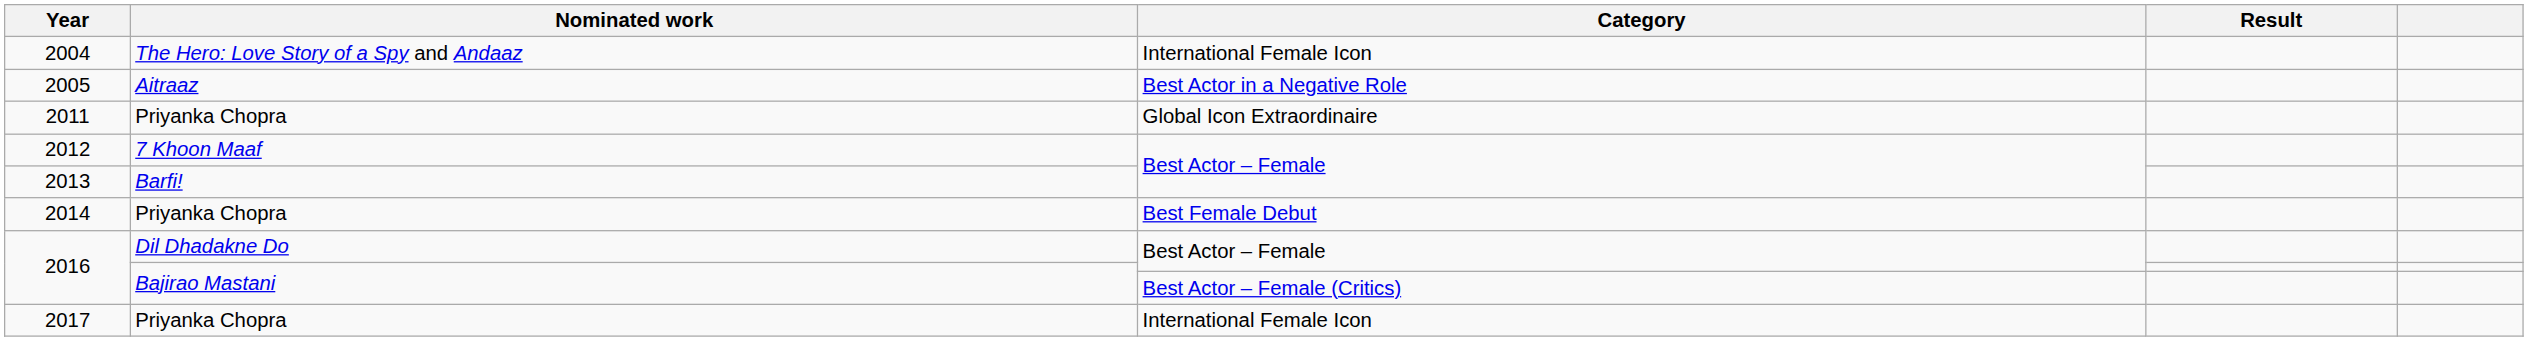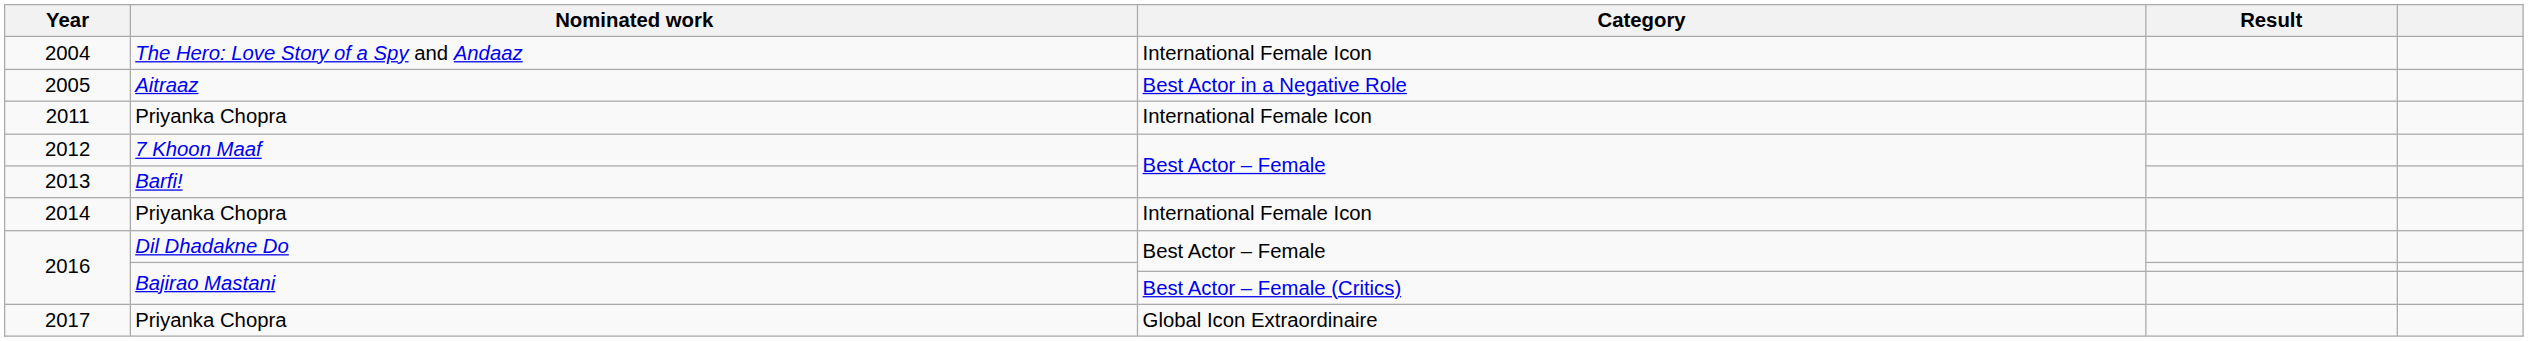2011 | Category: Global Icon Extraordinaire -> International Female Icon
2014 | Category: Best Female Debut -> International Female Icon
2017 | Category: International Female Icon -> Global Icon Extraordinaire
